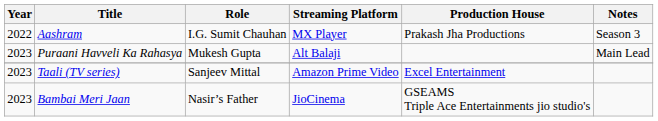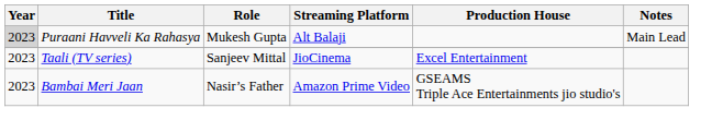- row: 2022 | Aashram | I.G. Sumit Chauhan | MX Player | Prakash Jha Productions | Season 3
Puraani Havveli Ka Rahasya | Year: no background -> lightgrey background
Taali (TV series) | Streaming Platform: Amazon Prime Video -> JioCinema
Bambai Meri Jaan | Streaming Platform: JioCinema -> Amazon Prime Video
